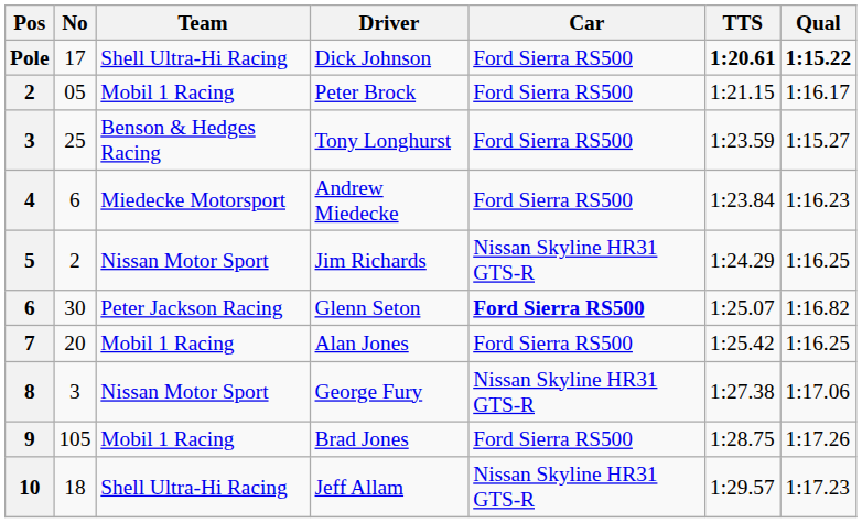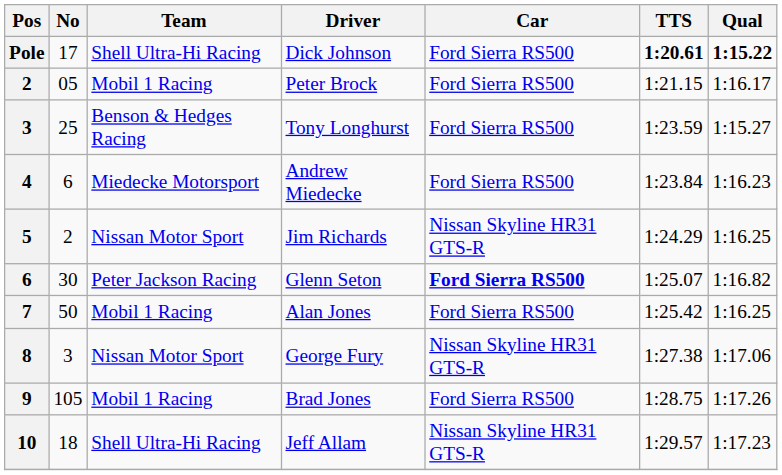Alan Jones | No: 20 -> 50
